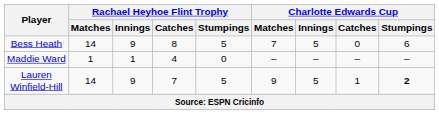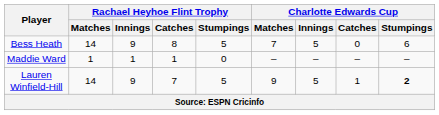Maddie Ward | Rachael Heyhoe Flint Trophy / Catches: 4 -> 1
